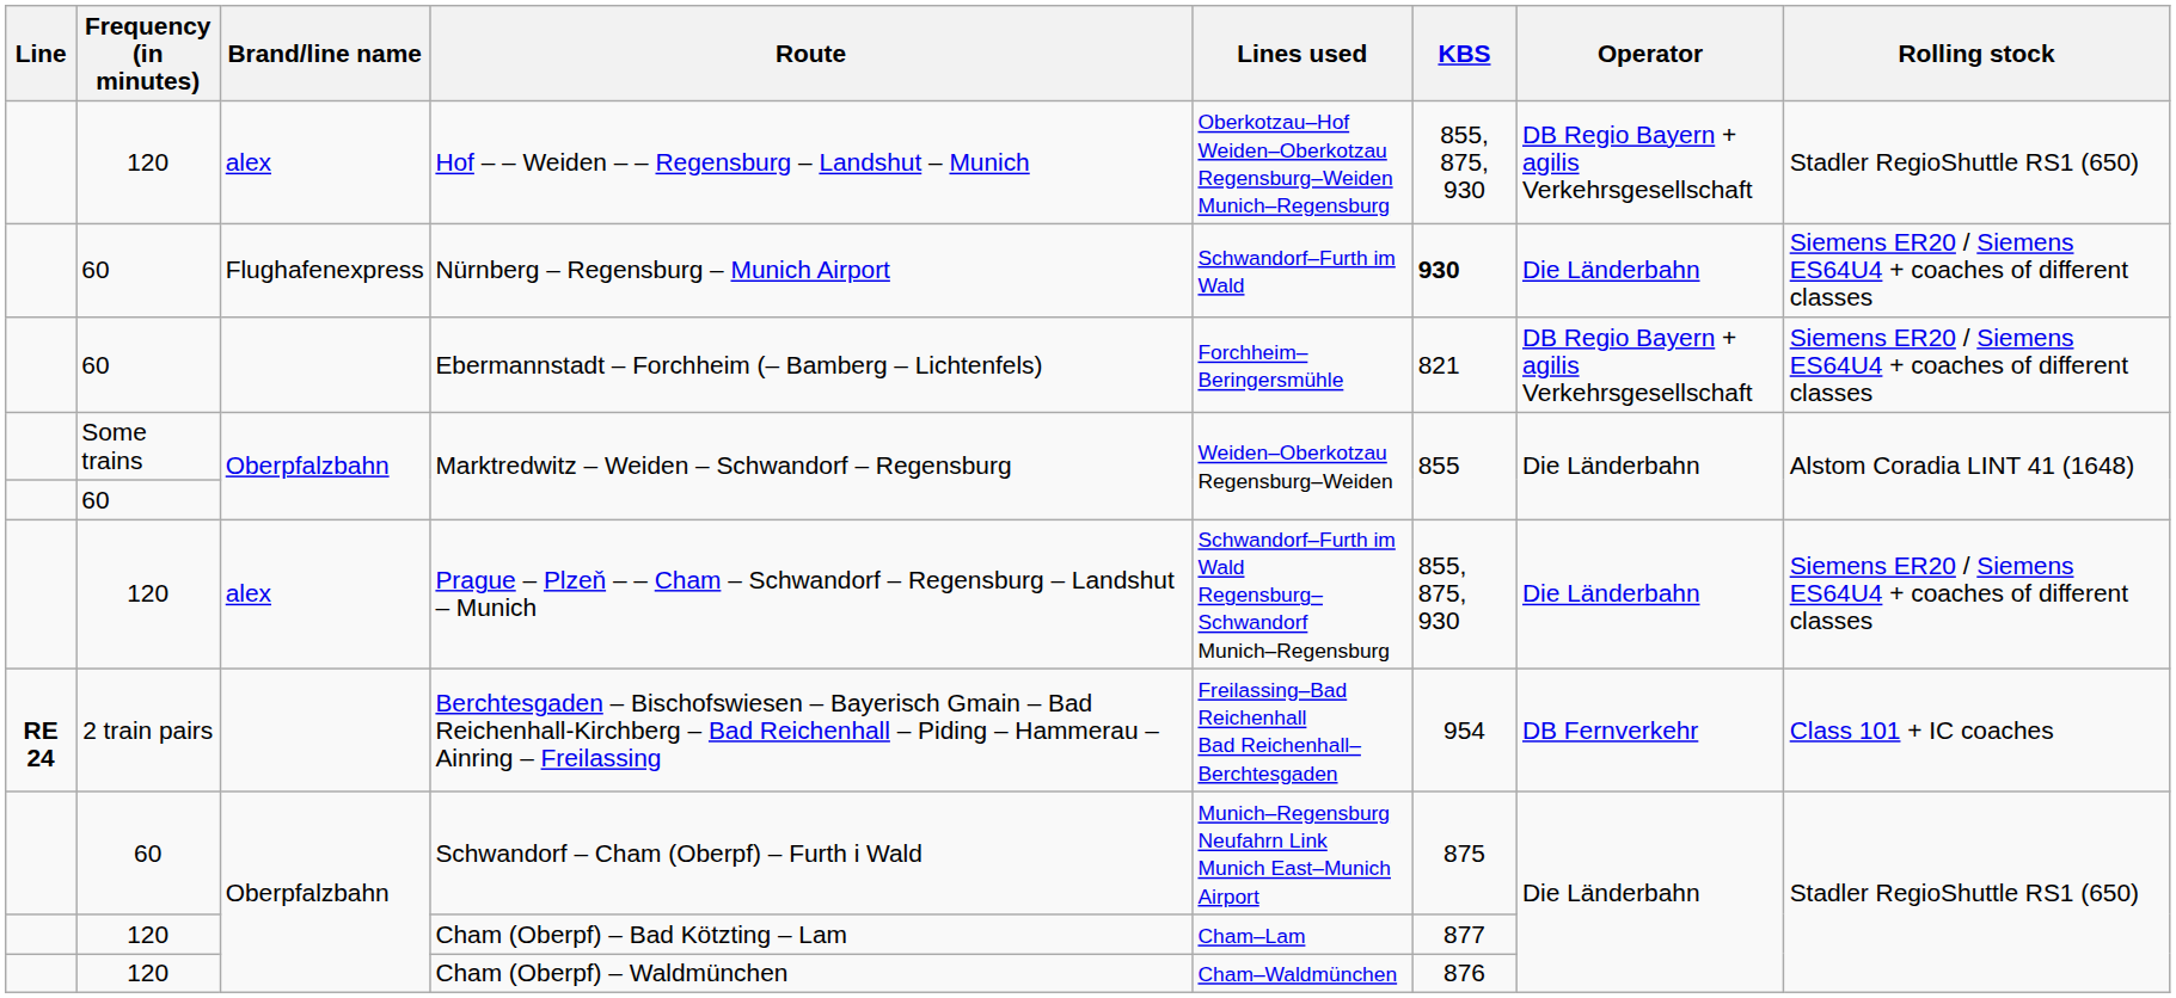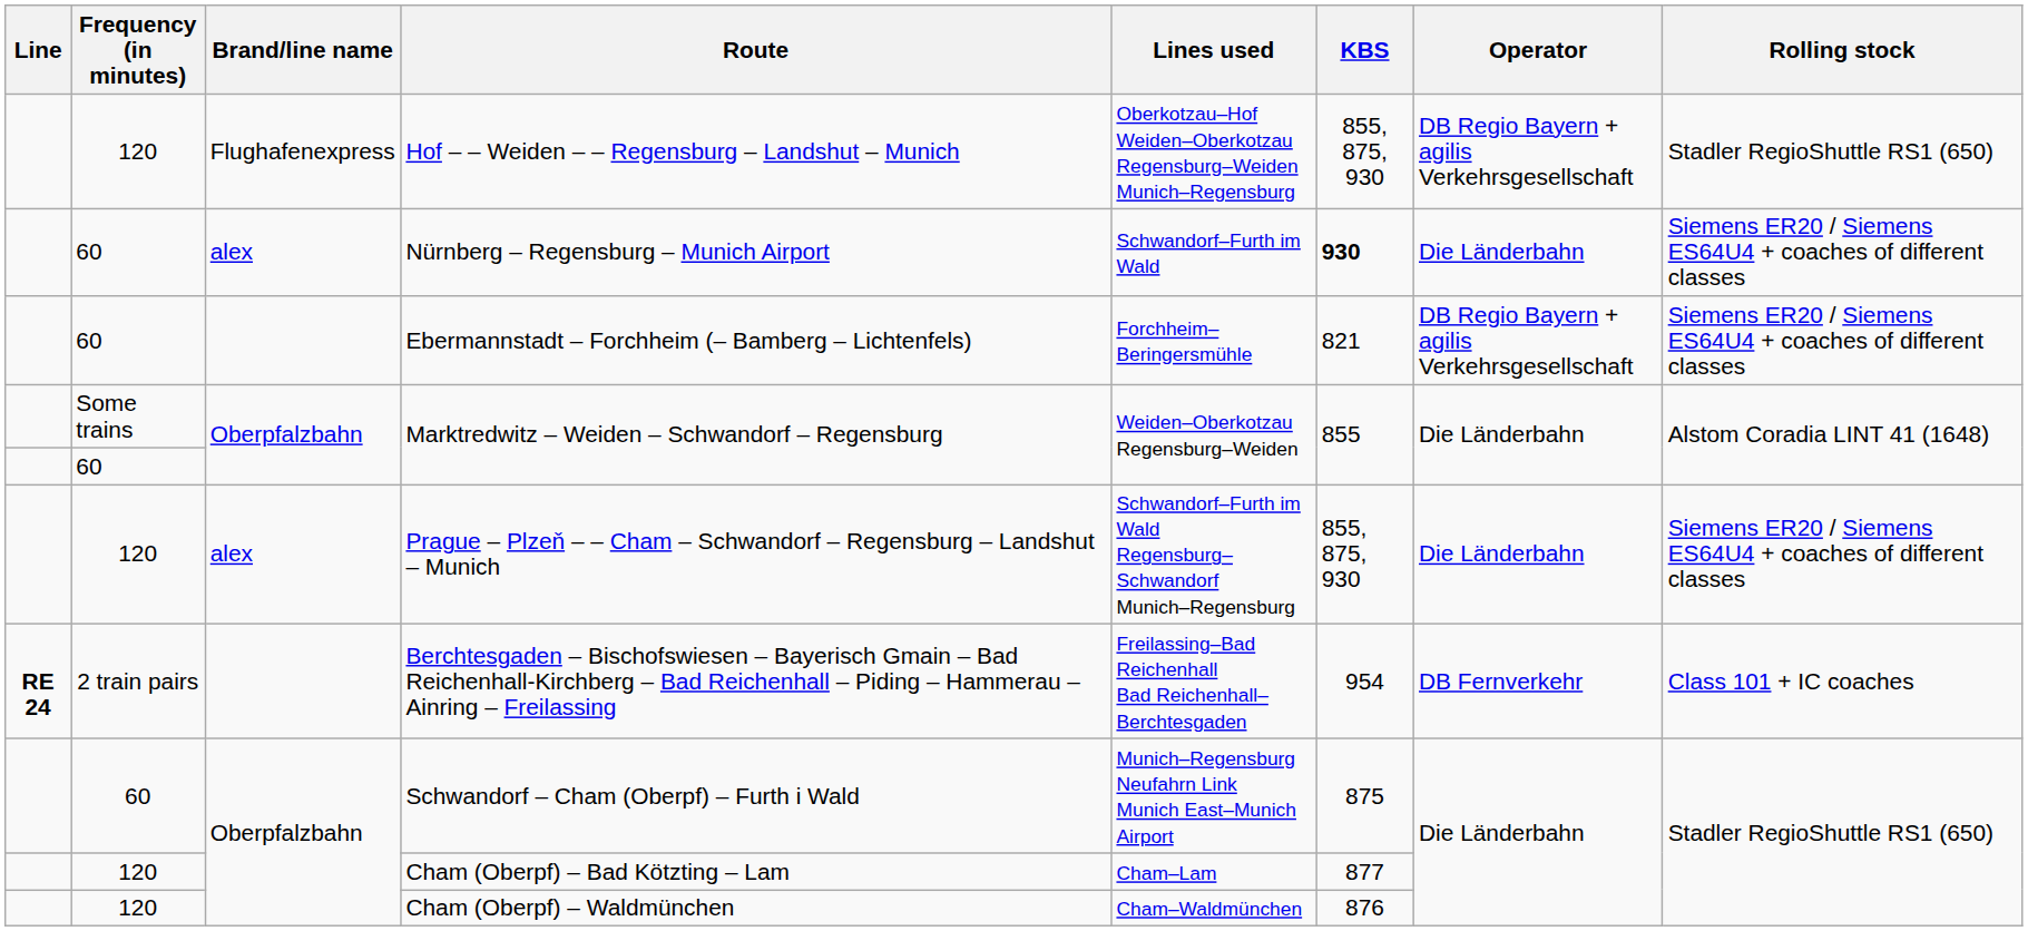Hof – – Weiden – – Regensburg – Landshut – Munich | Brand/line name: alex -> Flughafenexpress
Nürnberg – Regensburg – Munich Airport | Brand/line name: Flughafenexpress -> alex
